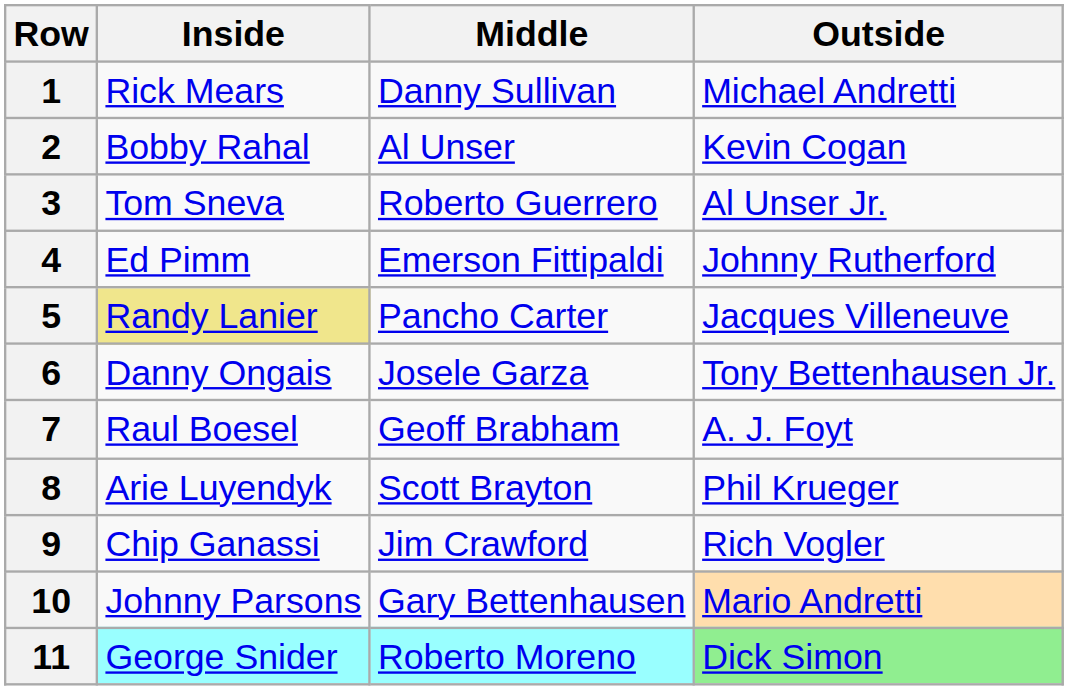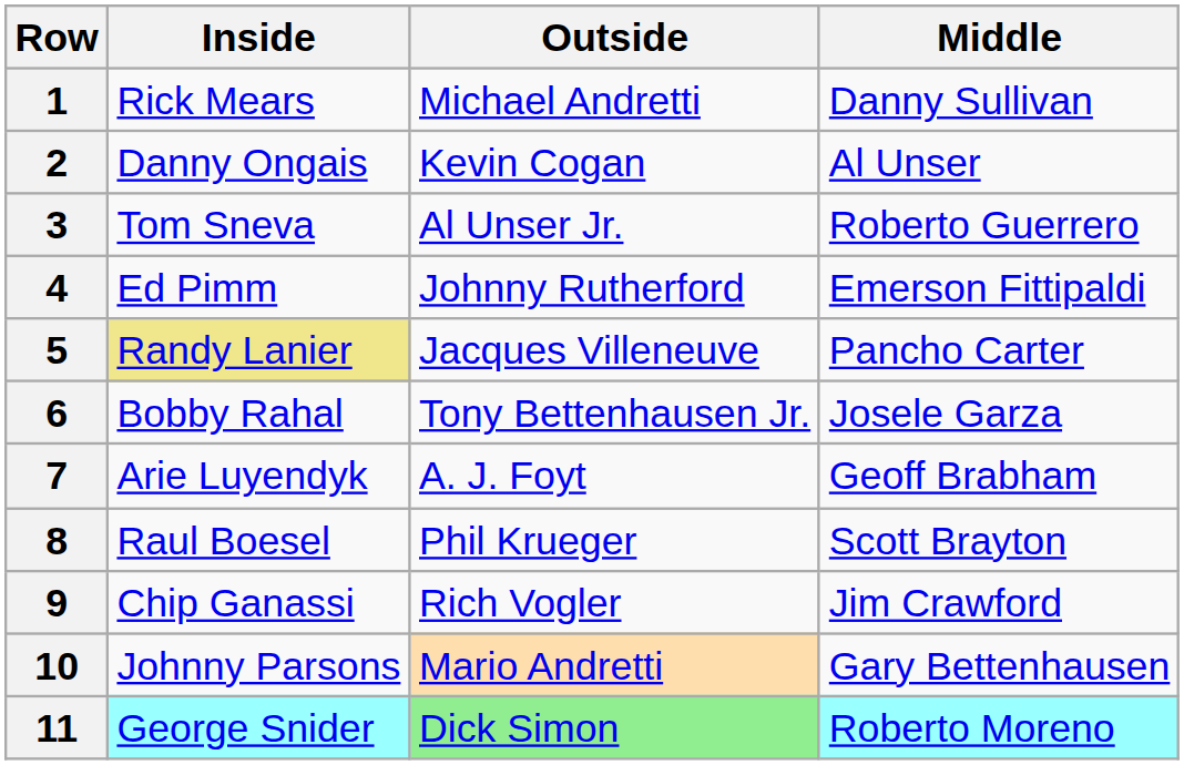columns swapped: Middle <-> Outside
2 | Inside: Bobby Rahal -> Danny Ongais
6 | Inside: Danny Ongais -> Bobby Rahal
7 | Inside: Raul Boesel -> Arie Luyendyk
8 | Inside: Arie Luyendyk -> Raul Boesel
